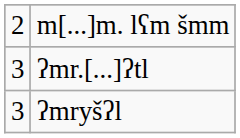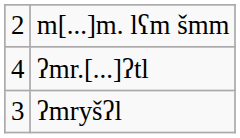ʔmr.[...]ʔtl | column 1: 3 -> 4
